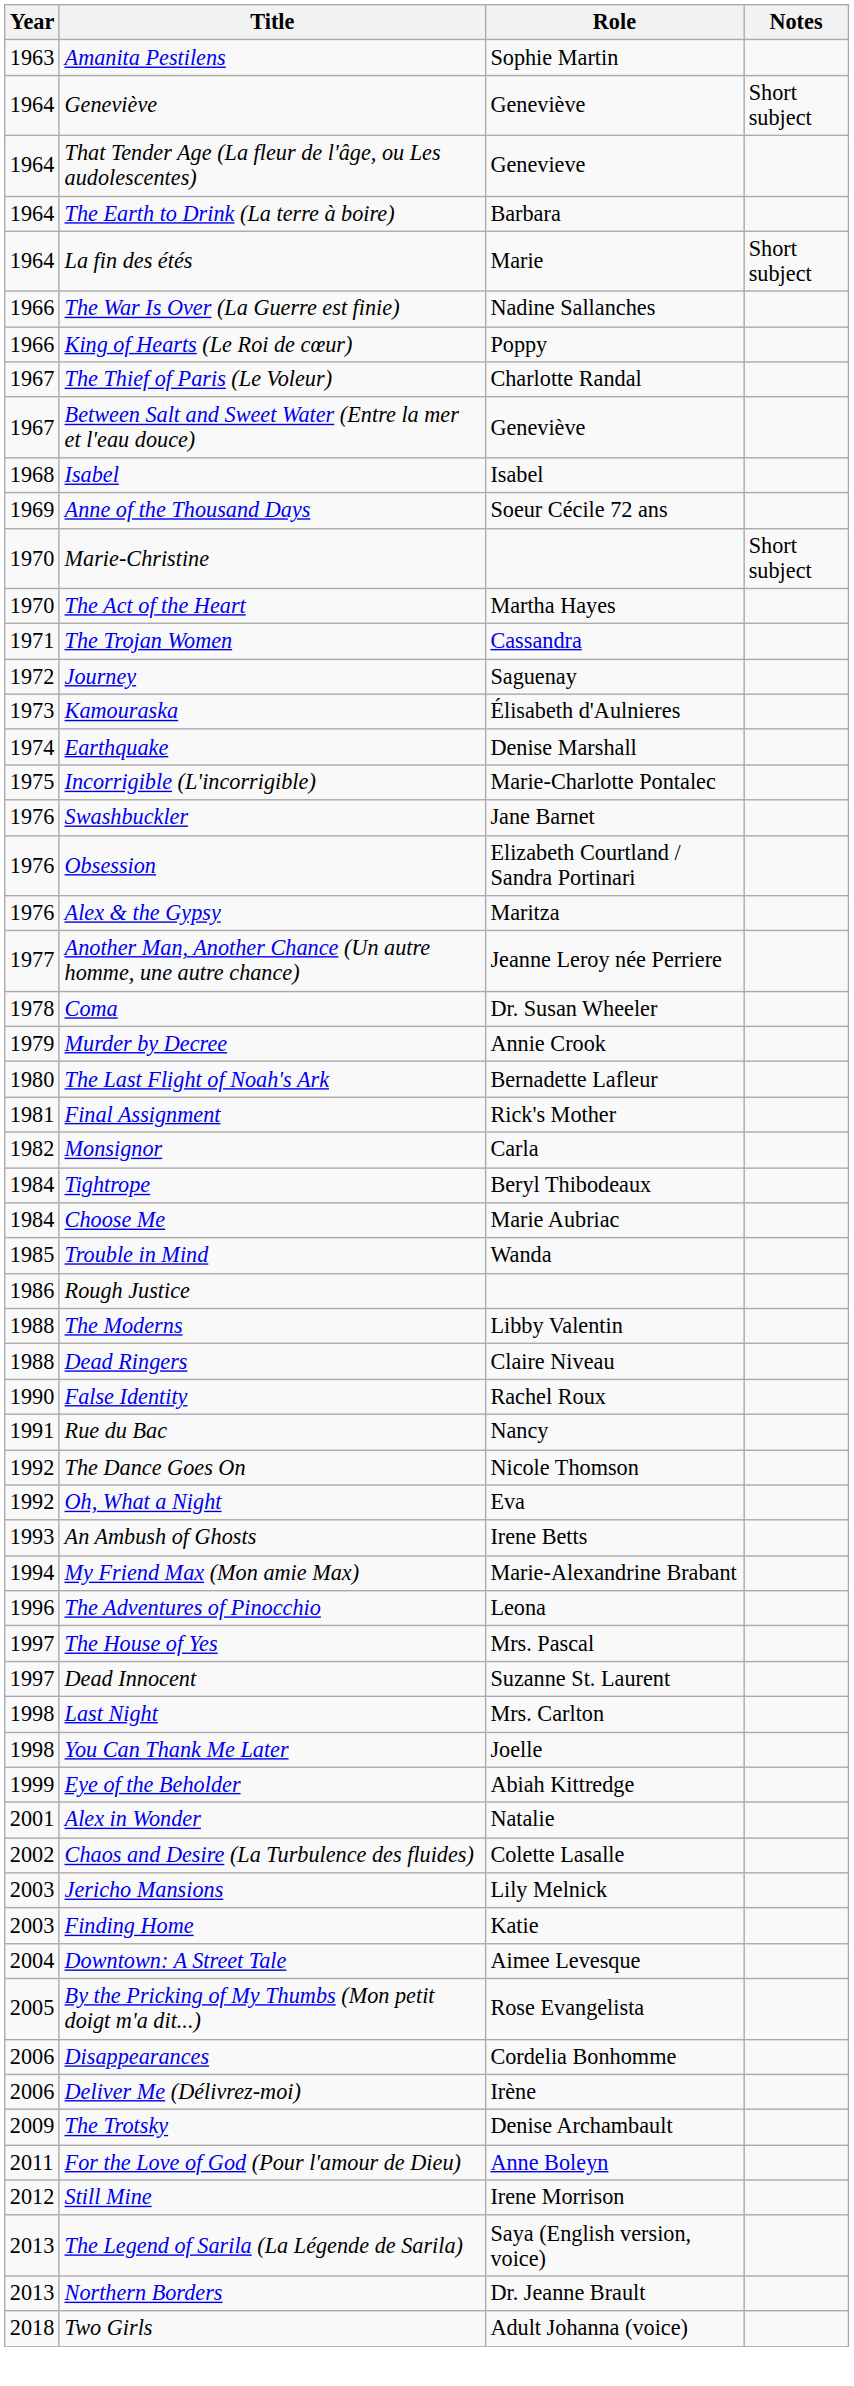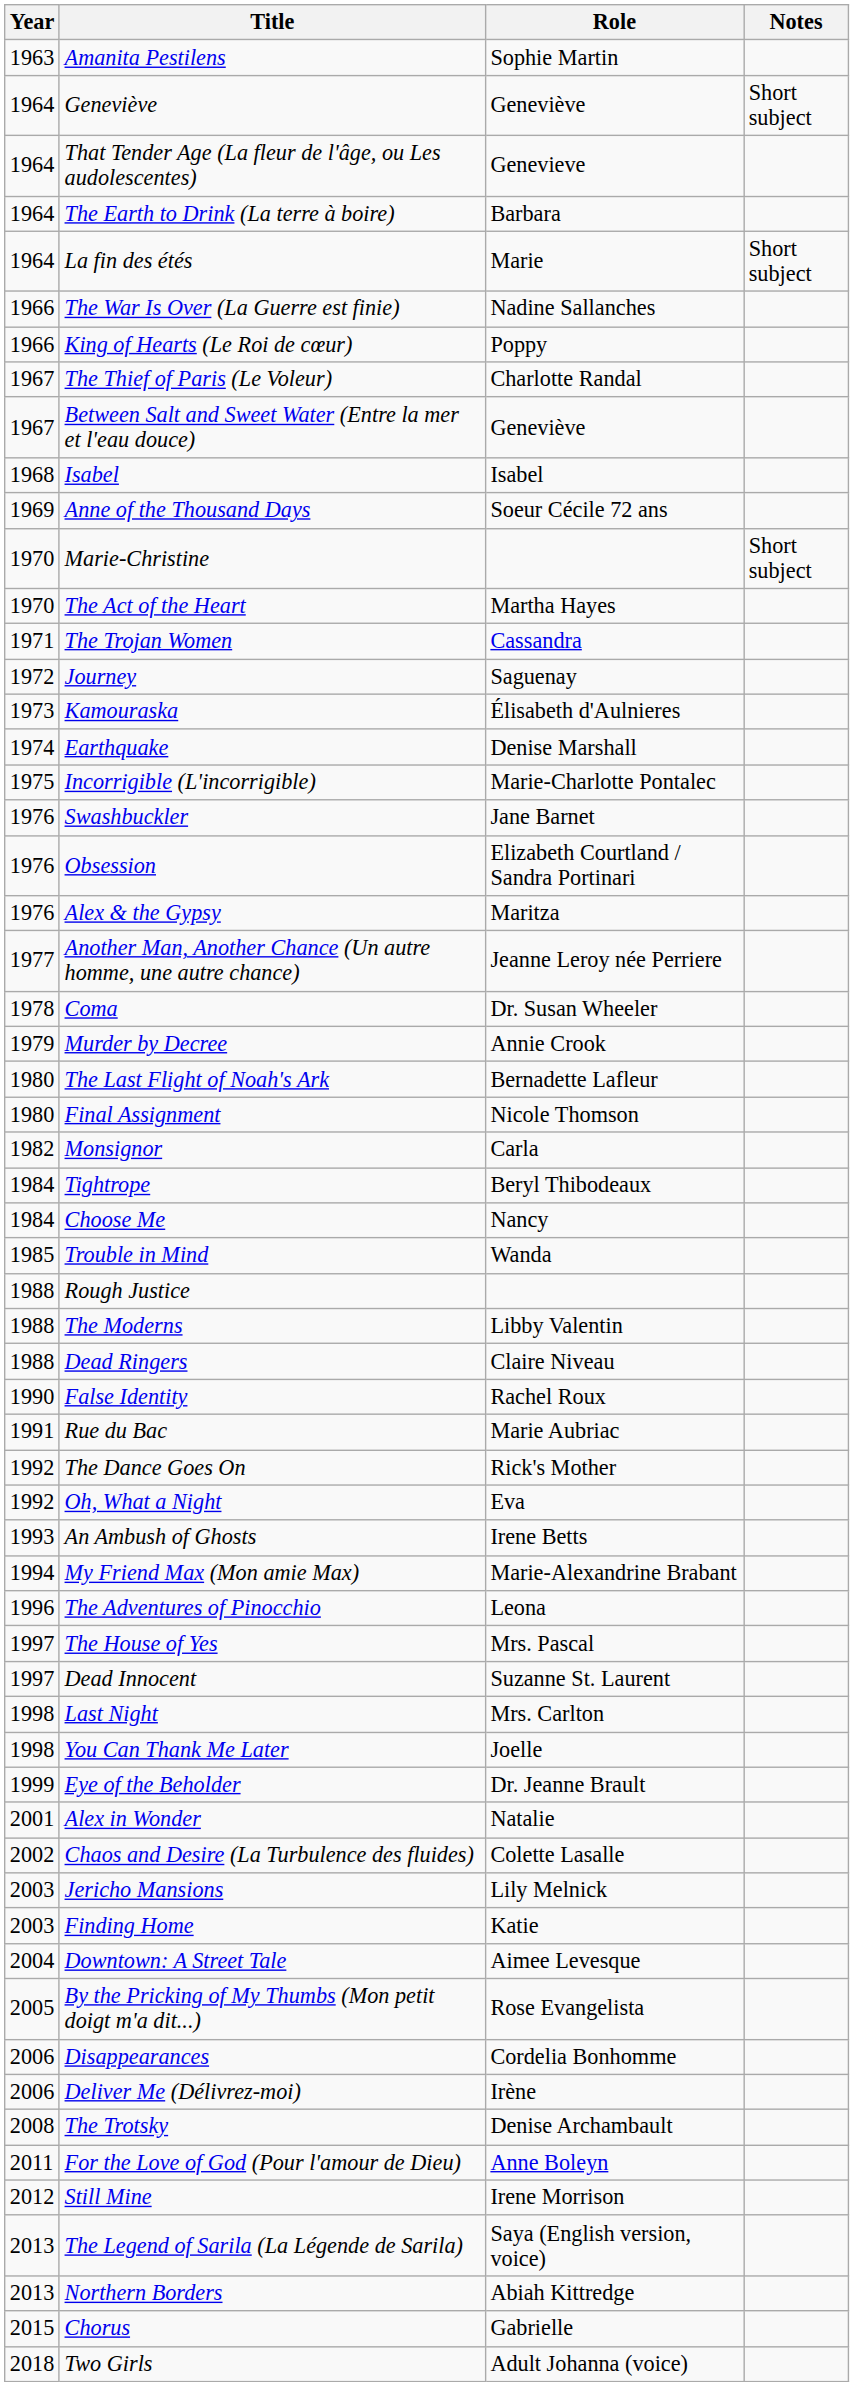Final Assignment | Year: 1981 -> 1980
Final Assignment | Role: Rick's Mother -> Nicole Thomson
Choose Me | Role: Marie Aubriac -> Nancy
Rough Justice | Year: 1986 -> 1988
Rue du Bac | Role: Nancy -> Marie Aubriac
The Dance Goes On | Role: Nicole Thomson -> Rick's Mother
Eye of the Beholder | Role: Abiah Kittredge -> Dr. Jeanne Brault
The Trotsky | Year: 2009 -> 2008
Northern Borders | Role: Dr. Jeanne Brault -> Abiah Kittredge
+ row: 2015 | Chorus | Gabrielle
